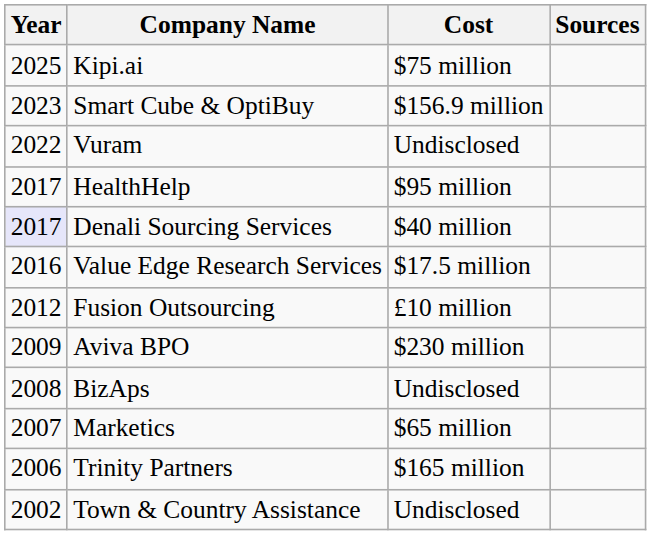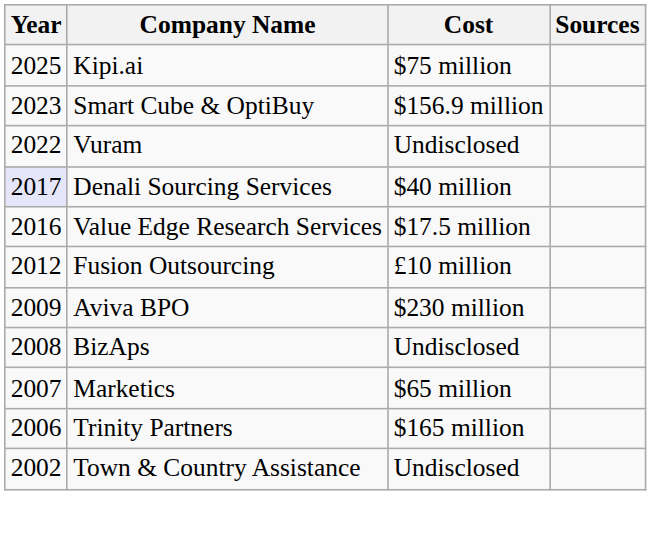- row: 2017 | HealthHelp | $95 million
